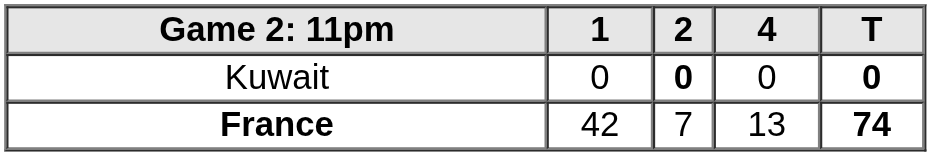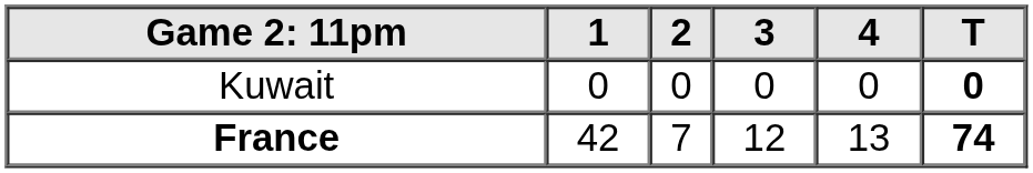+ column: 3 | 0 | 12
Kuwait | 2: bold -> normal
